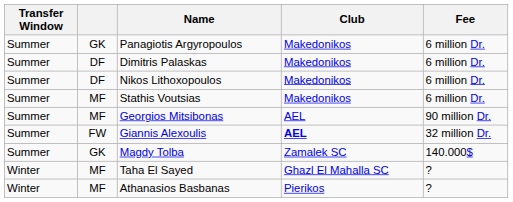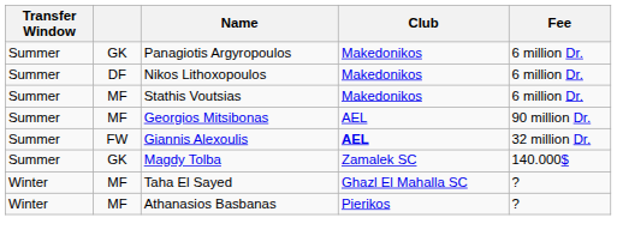- row: Summer | DF | Dimitris Palaskas | Makedonikos | 6 million Dr.
